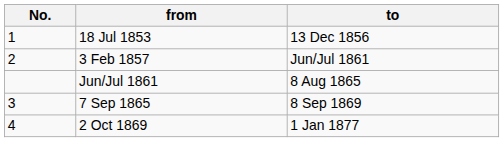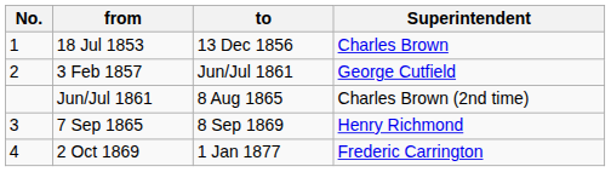+ column: Superintendent | Charles Brown | George Cutfield | Charles Brown (2nd time) | Henry Richmond | Frederic Carrington
